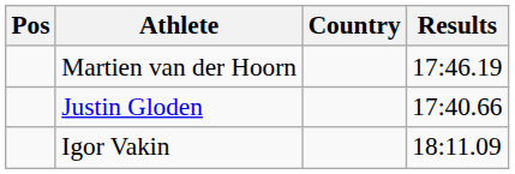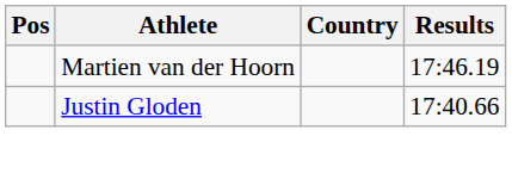- row: Igor Vakin | 18:11.09
